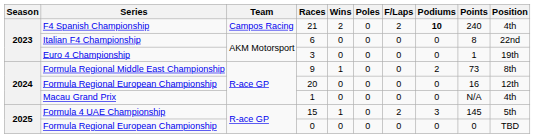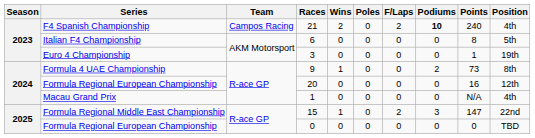6 | Position: 22nd -> 5th
9 | Series: Formula Regional Middle East Championship -> Formula 4 UAE Championship
15 | Series: Formula 4 UAE Championship -> Formula Regional Middle East Championship
15 | Points: 145 -> 147
15 | Position: 5th -> 22nd
